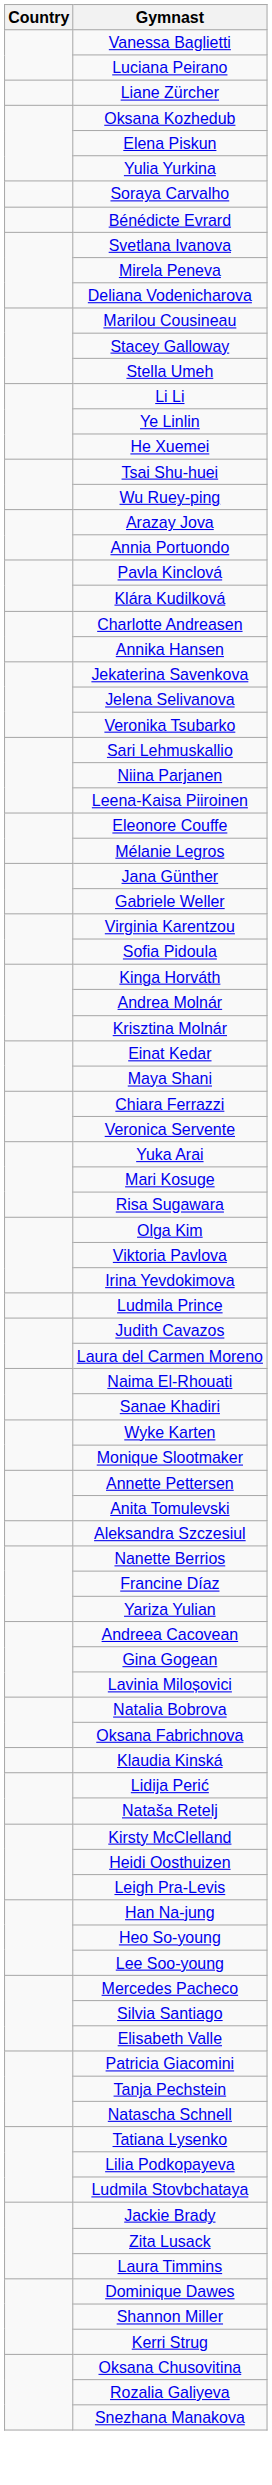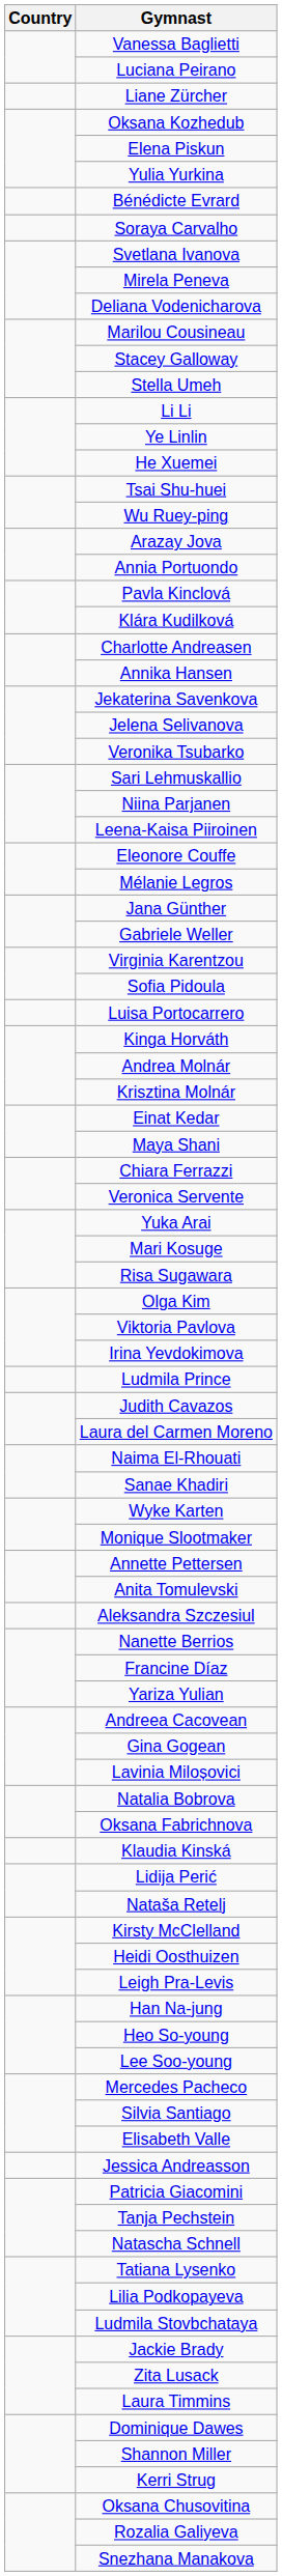rows swapped: Bénédicte Evrard <-> Soraya Carvalho
+ row: Luisa Portocarrero
+ row: Jessica Andreasson
